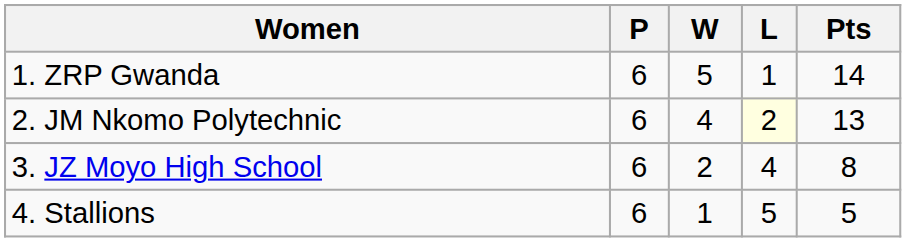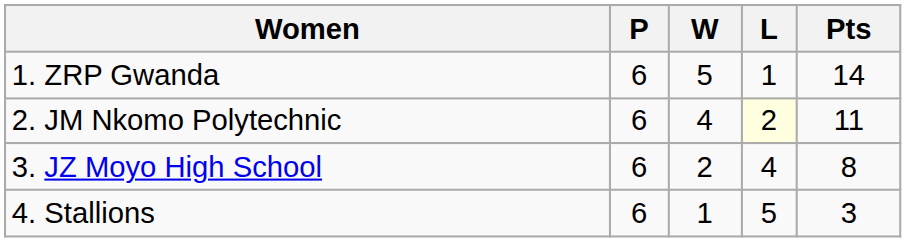2. JM Nkomo Polytechnic | Pts: 13 -> 11
4. Stallions | Pts: 5 -> 3
